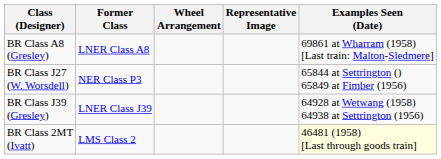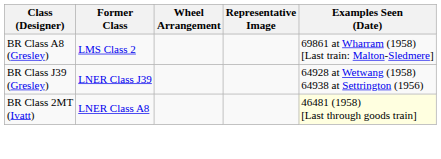BR Class A8 (Gresley) | Former Class: LNER Class A8 -> LMS Class 2
- row: BR Class J27 (W. Worsdell) | NER Class P3 | 65844 at Settrington () 65849 at Fimber (1956)
BR Class 2MT (Ivatt) | Former Class: LMS Class 2 -> LNER Class A8
